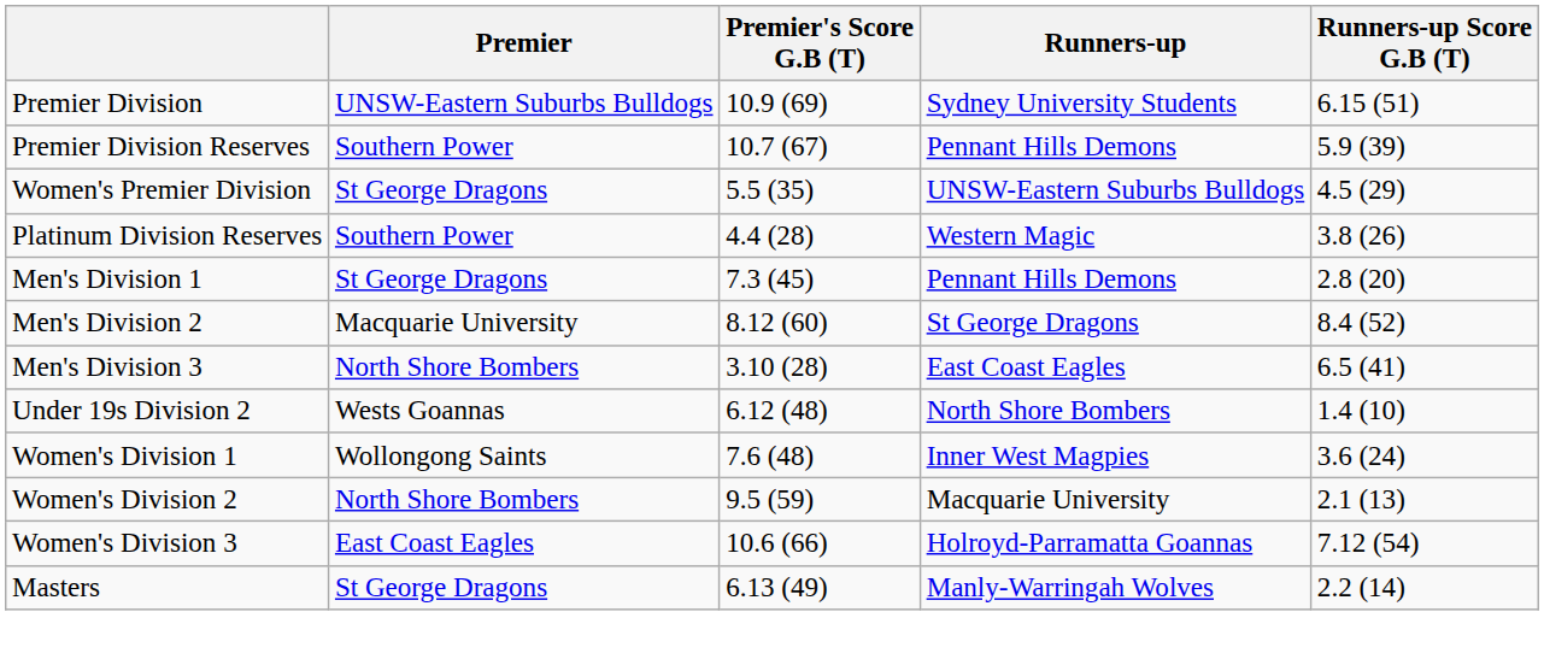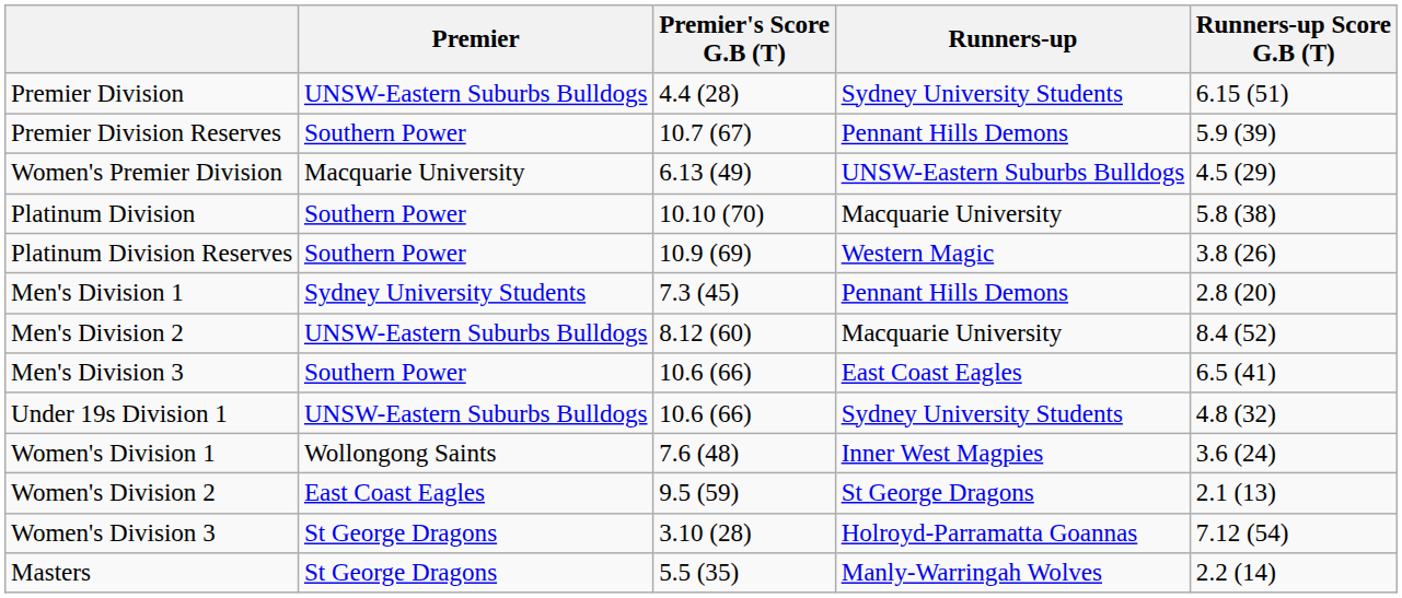Premier Division | Premier's Score G.B (T): 10.9 (69) -> 4.4 (28)
Women's Premier Division | Premier: St George Dragons -> Macquarie University
Women's Premier Division | Premier's Score G.B (T): 5.5 (35) -> 6.13 (49)
+ row: Platinum Division | Southern Power | 10.10 (70) | Macquarie University | 5.8 (38)
Platinum Division Reserves | Premier's Score G.B (T): 4.4 (28) -> 10.9 (69)
Men's Division 1 | Premier: St George Dragons -> Sydney University Students
Men's Division 2 | Premier: Macquarie University -> UNSW-Eastern Suburbs Bulldogs
Men's Division 2 | Runners-up: St George Dragons -> Macquarie University
Men's Division 3 | Premier: North Shore Bombers -> Southern Power
Men's Division 3 | Premier's Score G.B (T): 3.10 (28) -> 10.6 (66)
+ row: Under 19s Division 1 | UNSW-Eastern Suburbs Bulldogs | 10.6 (66) | Sydney University Students | 4.8 (32)
- row: Under 19s Division 2 | Wests Goannas | 6.12 (48) | North Shore Bombers | 1.4 (10)
Women's Division 2 | Premier: North Shore Bombers -> East Coast Eagles
Women's Division 2 | Runners-up: Macquarie University -> St George Dragons
Women's Division 3 | Premier: East Coast Eagles -> St George Dragons
Women's Division 3 | Premier's Score G.B (T): 10.6 (66) -> 3.10 (28)
Masters | Premier's Score G.B (T): 6.13 (49) -> 5.5 (35)
